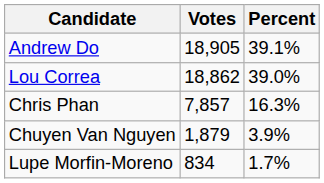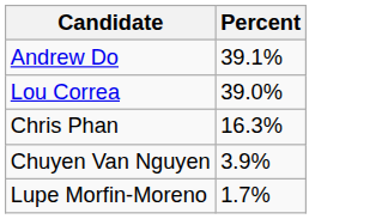- column: Votes | 18,905 | 18,862 | 7,857 | 1,879 | 834
